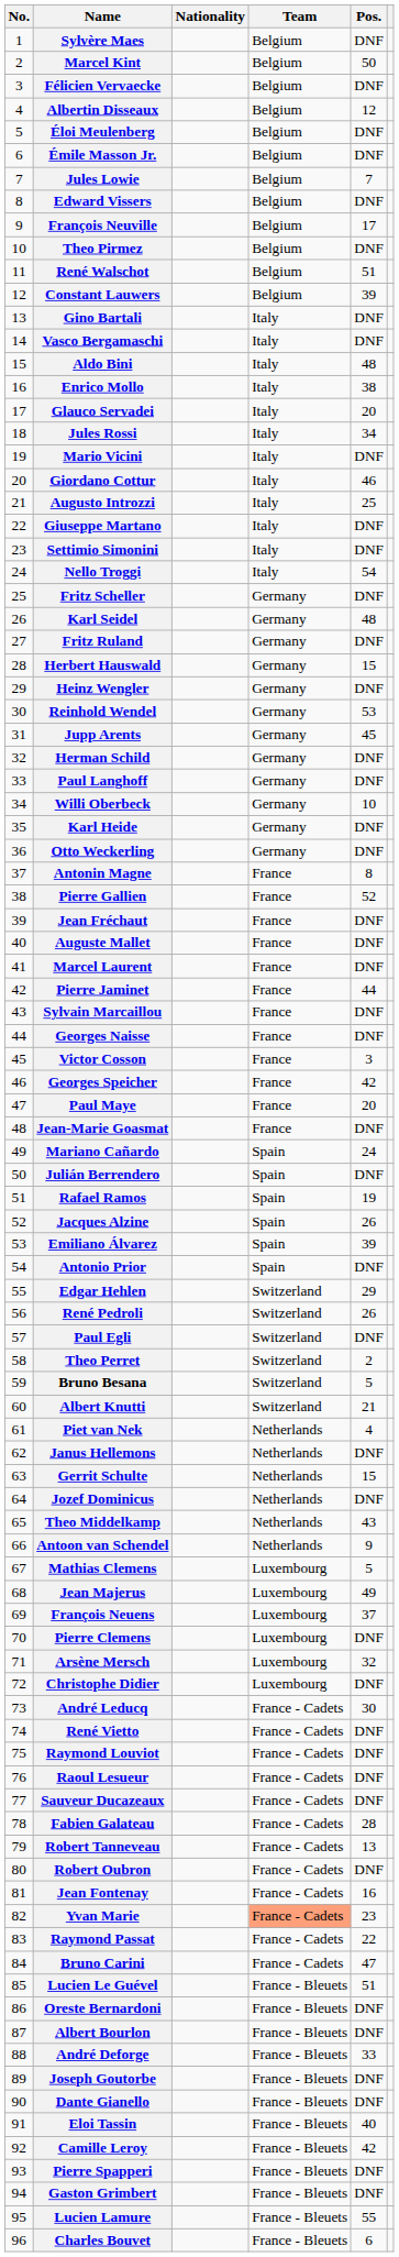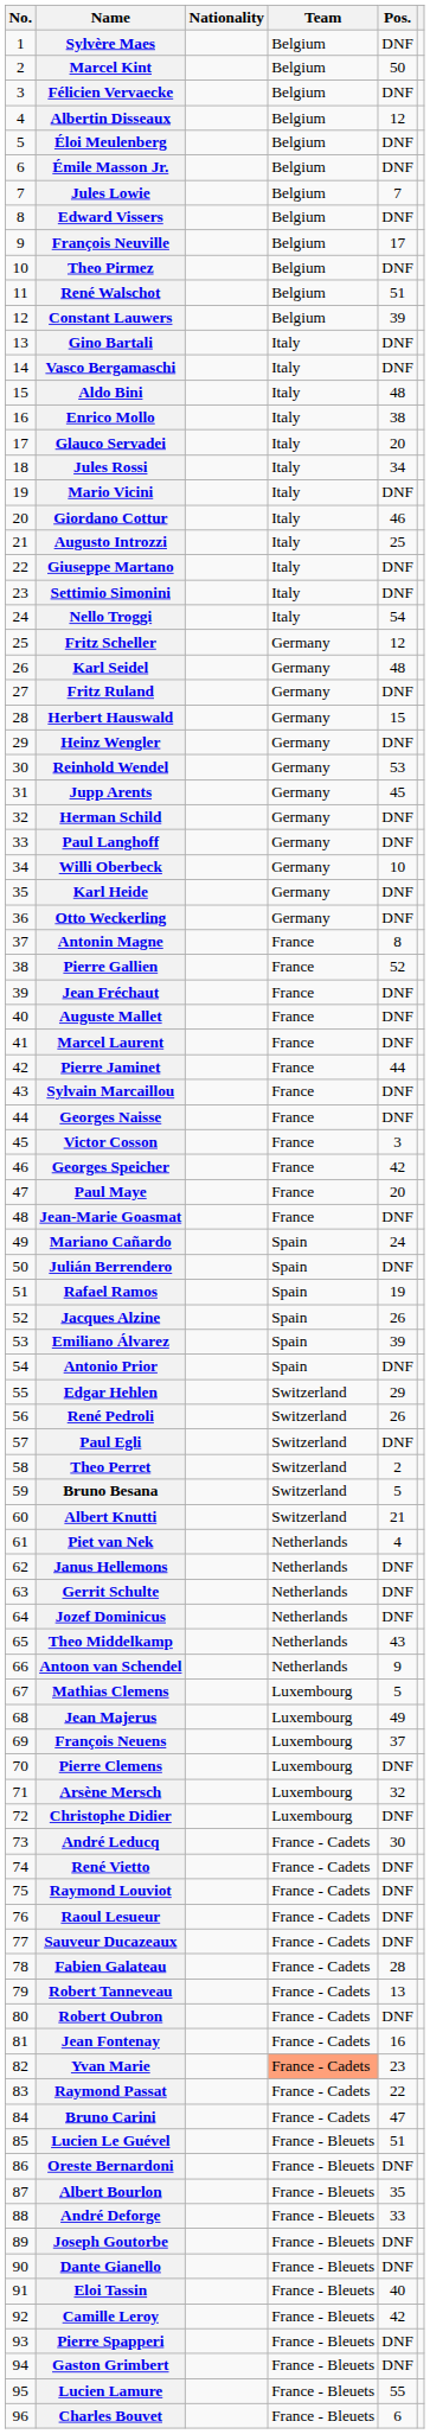Fritz Scheller | Pos.: DNF -> 12
Gerrit Schulte | Pos.: 15 -> DNF
Albert Bourlon | Pos.: DNF -> 35
